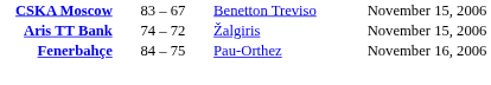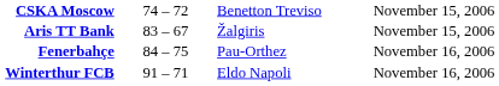CSKA Moscow | column 2: 83 – 67 -> 74 – 72
Aris TT Bank | column 2: 74 – 72 -> 83 – 67
+ row: Winterthur FCB | 91 – 71 | Eldo Napoli | November 16, 2006
